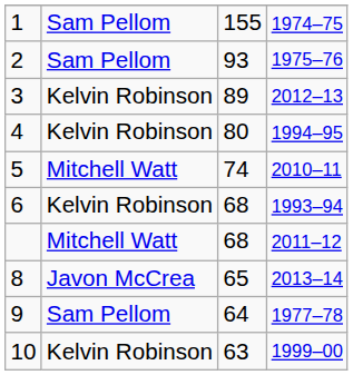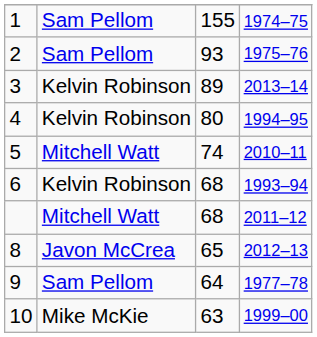3 | column 4: 2012–13 -> 2013–14
8 | column 4: 2013–14 -> 2012–13
10 | column 2: Kelvin Robinson -> Mike McKie
